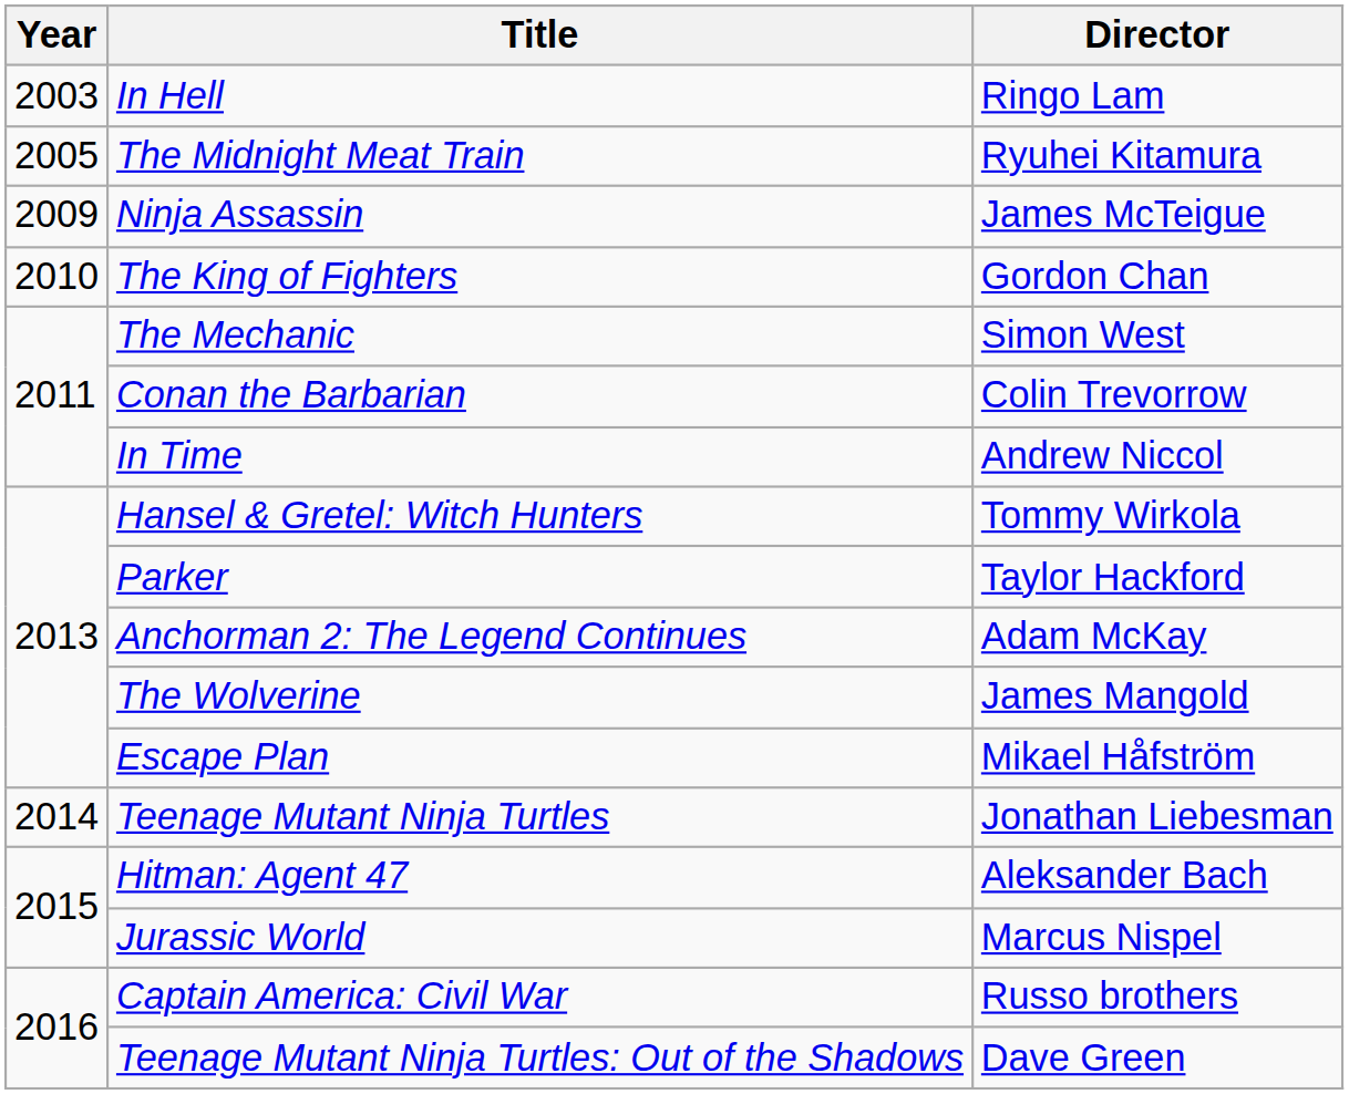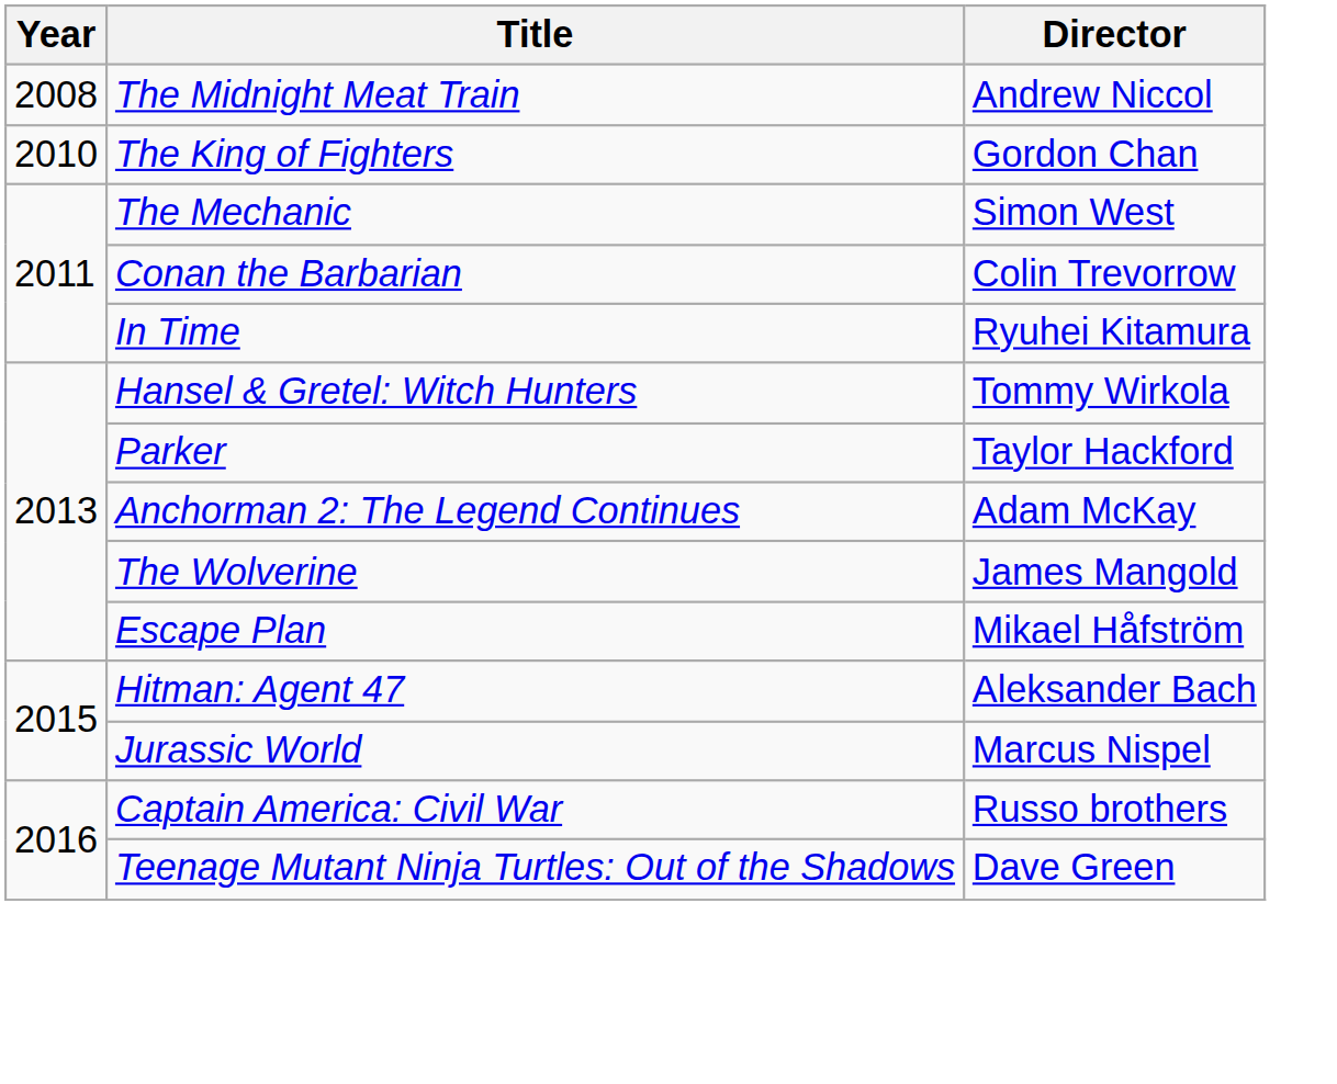- row: 2003 | In Hell | Ringo Lam
The Midnight Meat Train | Year: 2005 -> 2008
The Midnight Meat Train | Director: Ryuhei Kitamura -> Andrew Niccol
- row: 2009 | Ninja Assassin | James McTeigue
In Time | Director: Andrew Niccol -> Ryuhei Kitamura
- row: 2014 | Teenage Mutant Ninja Turtles | Jonathan Liebesman
